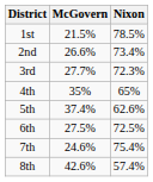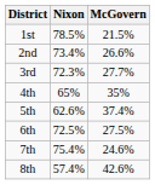columns swapped: Nixon <-> McGovern
